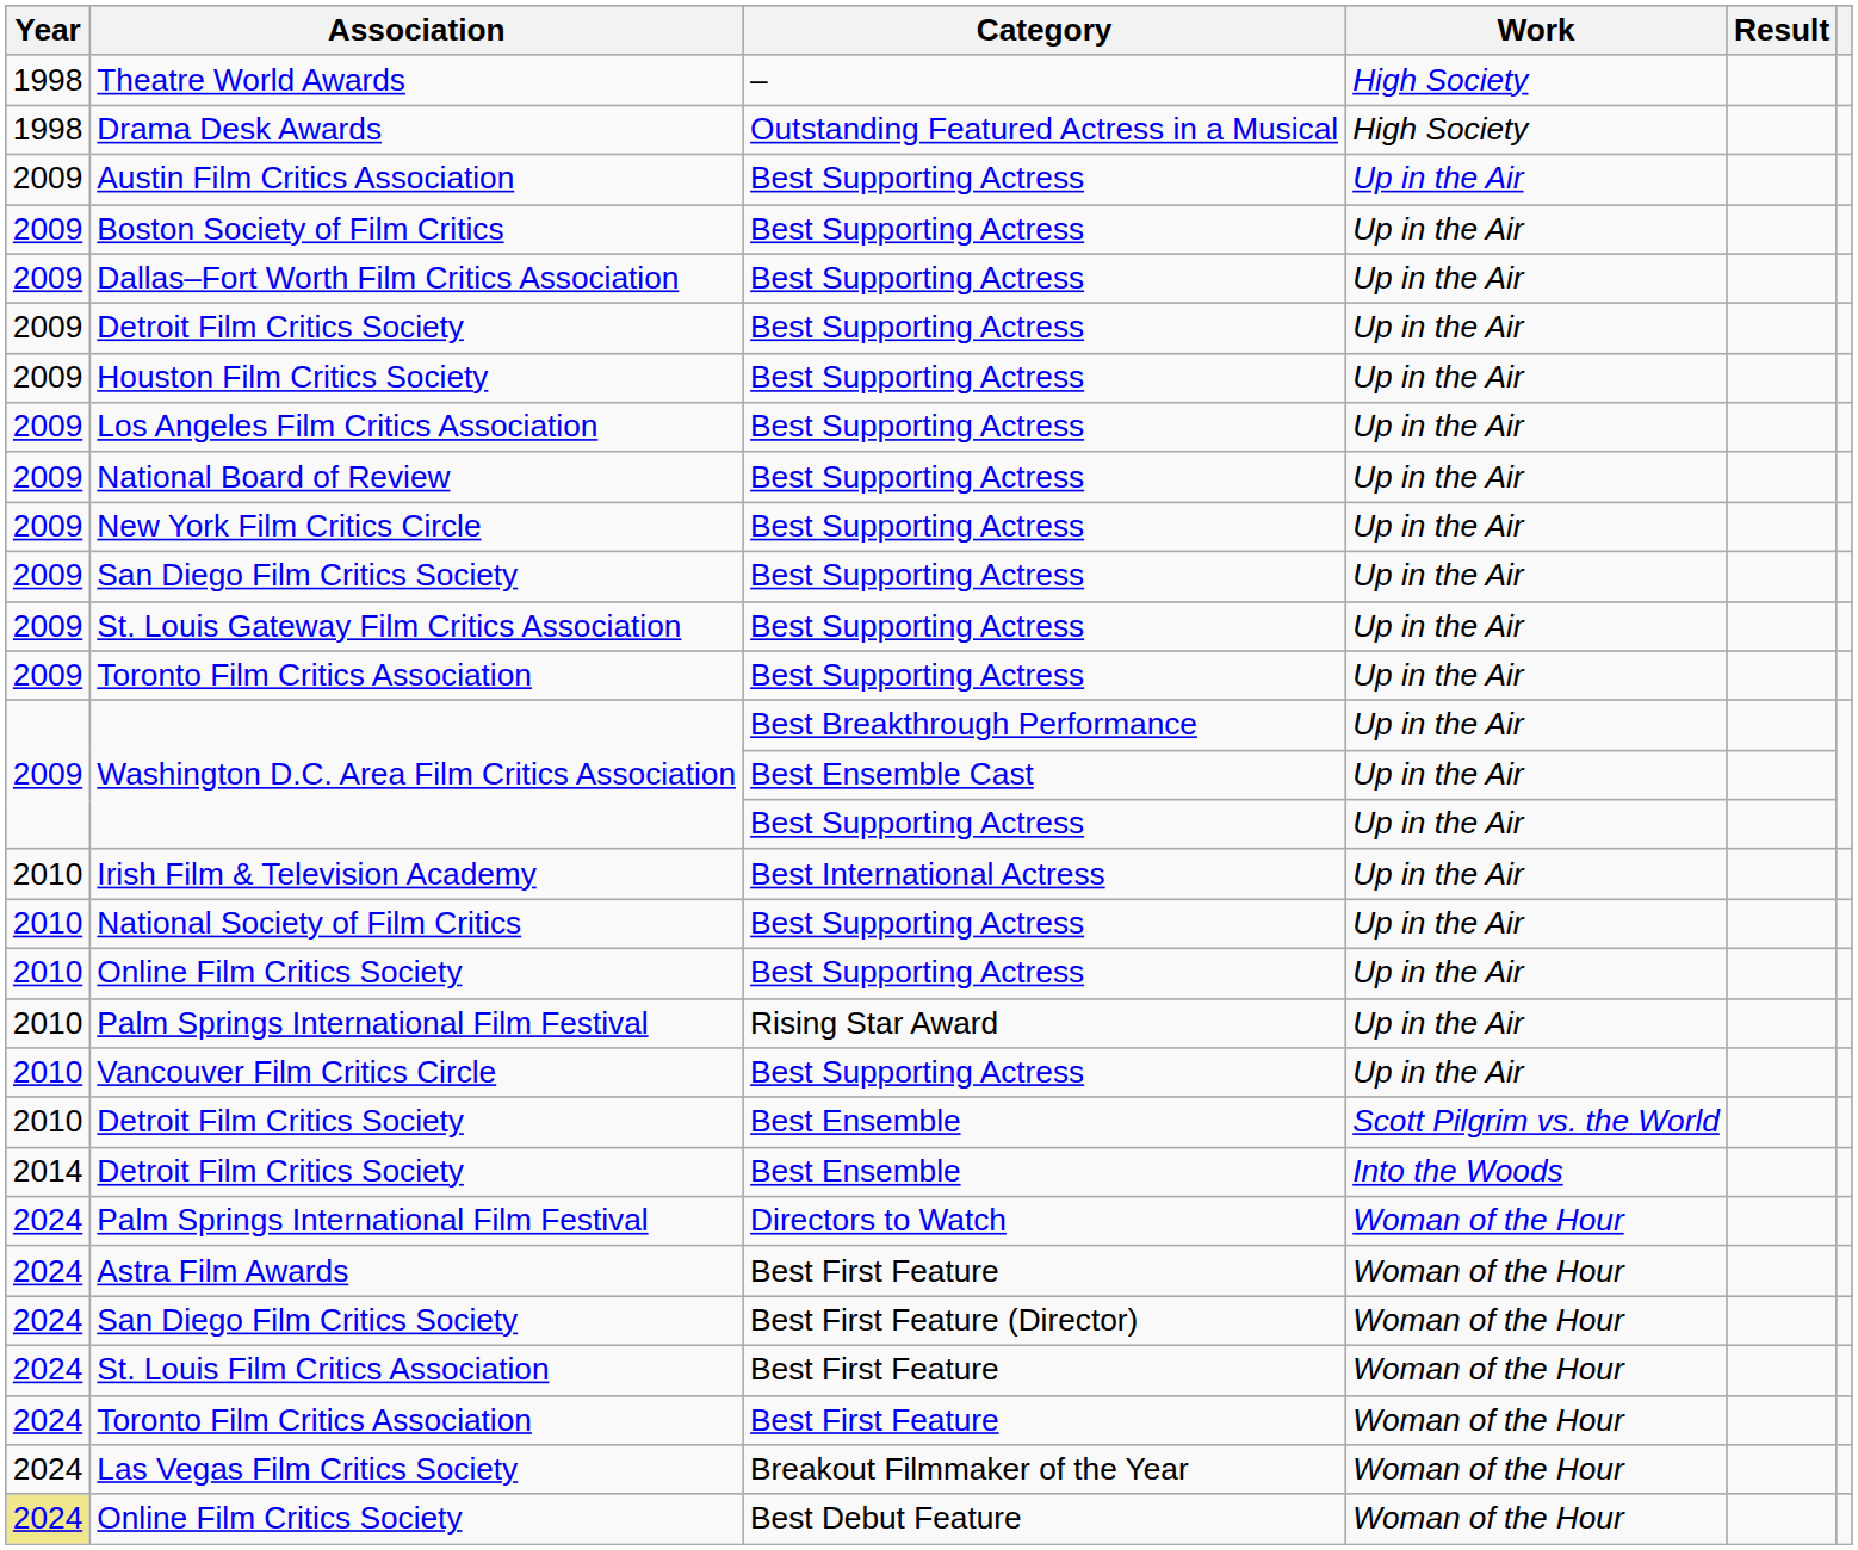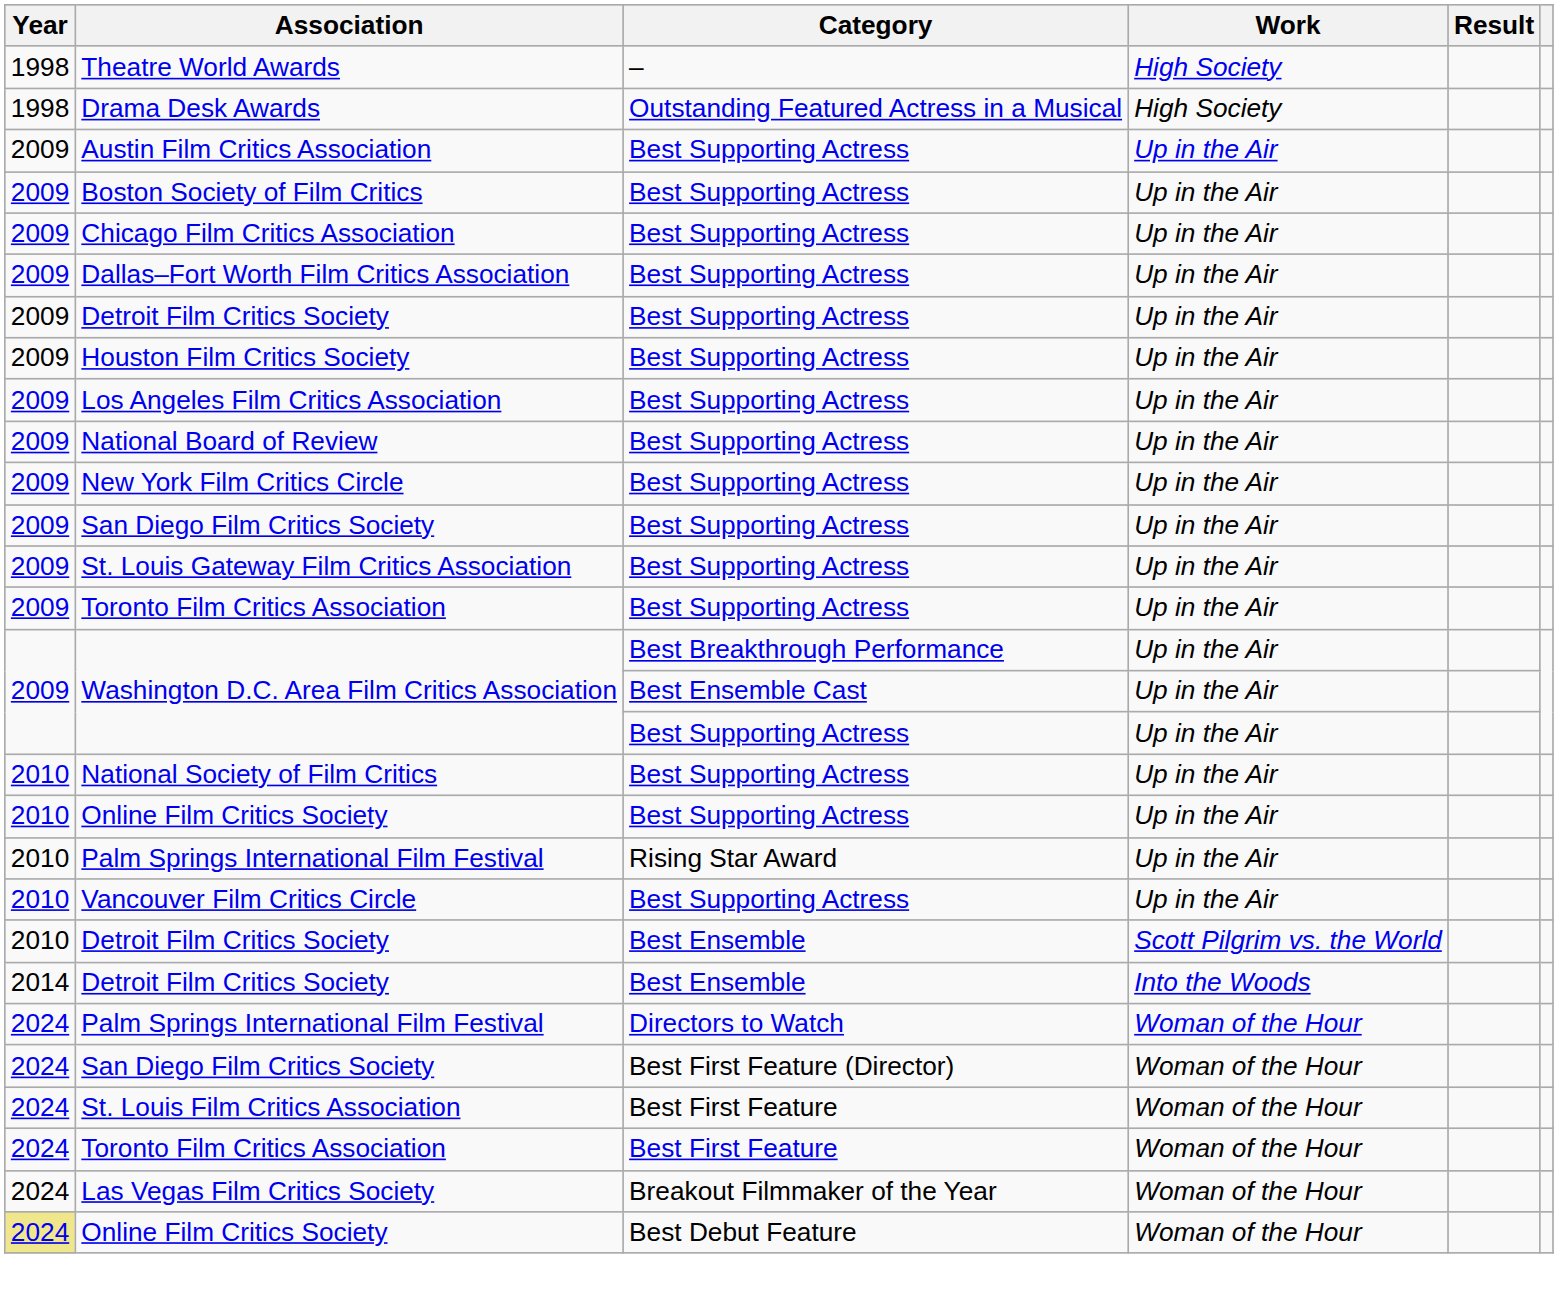+ row: 2009 | Chicago Film Critics Association | Best Supporting Actress | Up in the Air
- row: 2010 | Irish Film & Television Academy | Best International Actress | Up in the Air
- row: 2024 | Astra Film Awards | Best First Feature | Woman of the Hour
